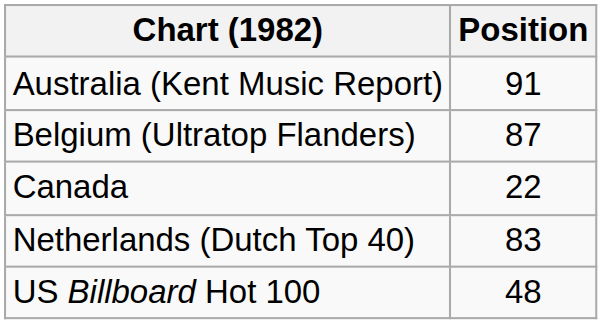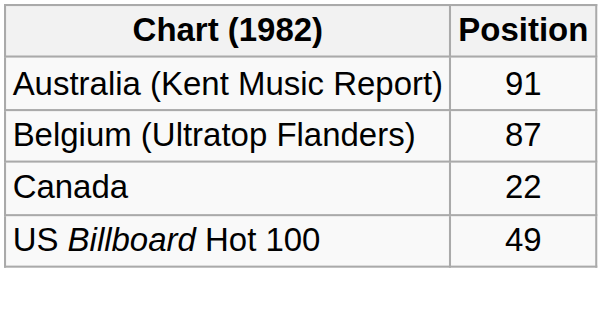- row: Netherlands (Dutch Top 40) | 83
US Billboard Hot 100 | Position: 48 -> 49
